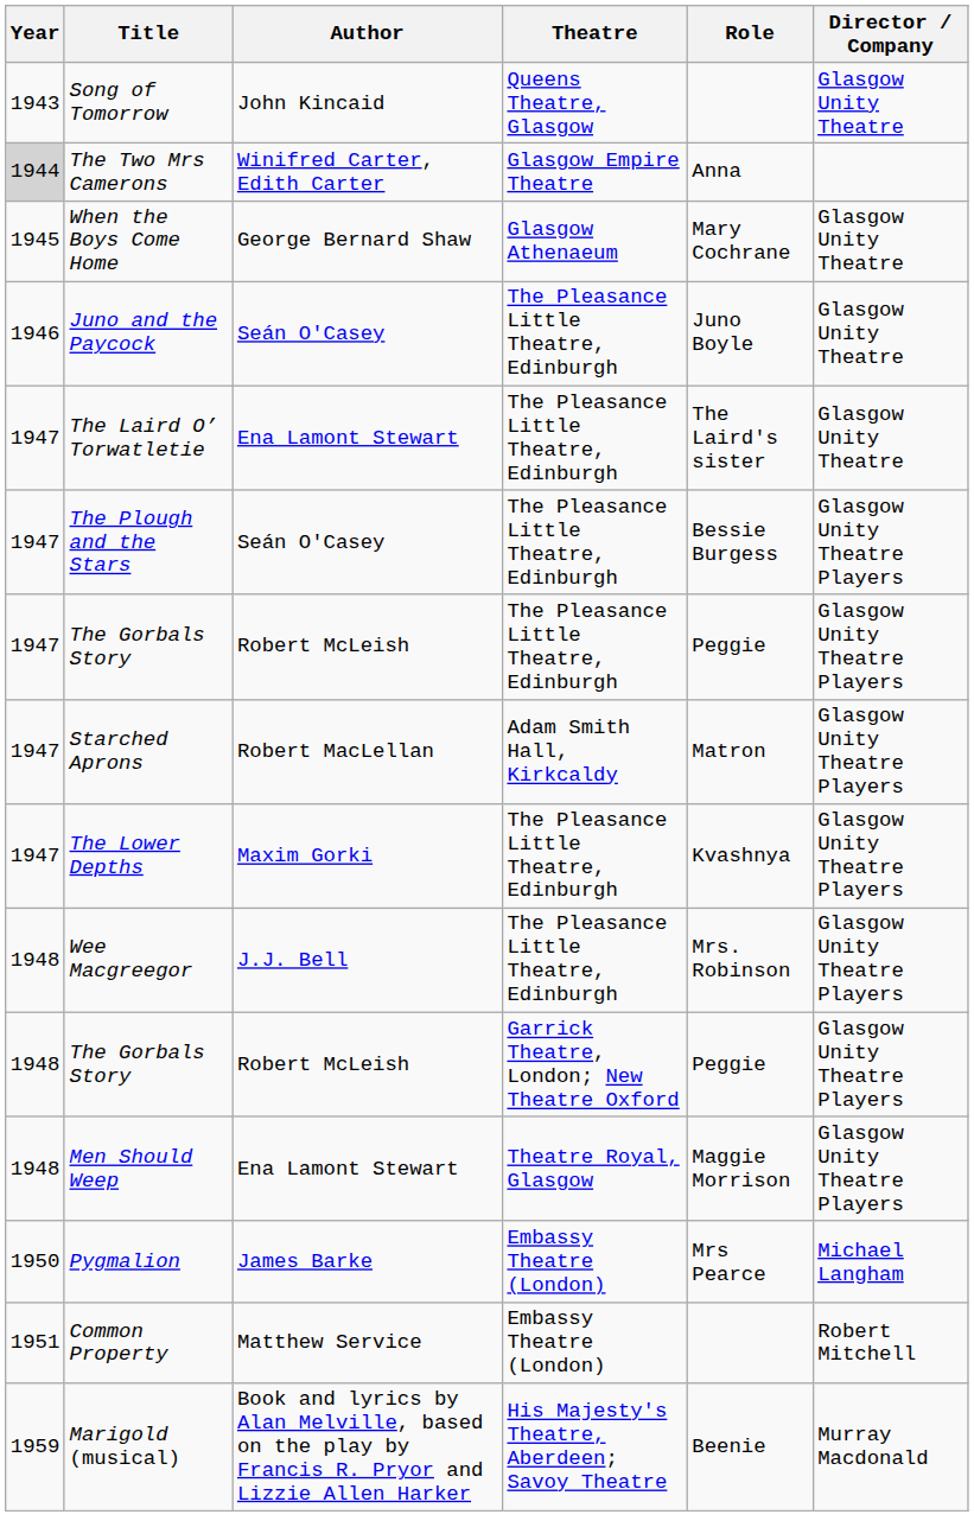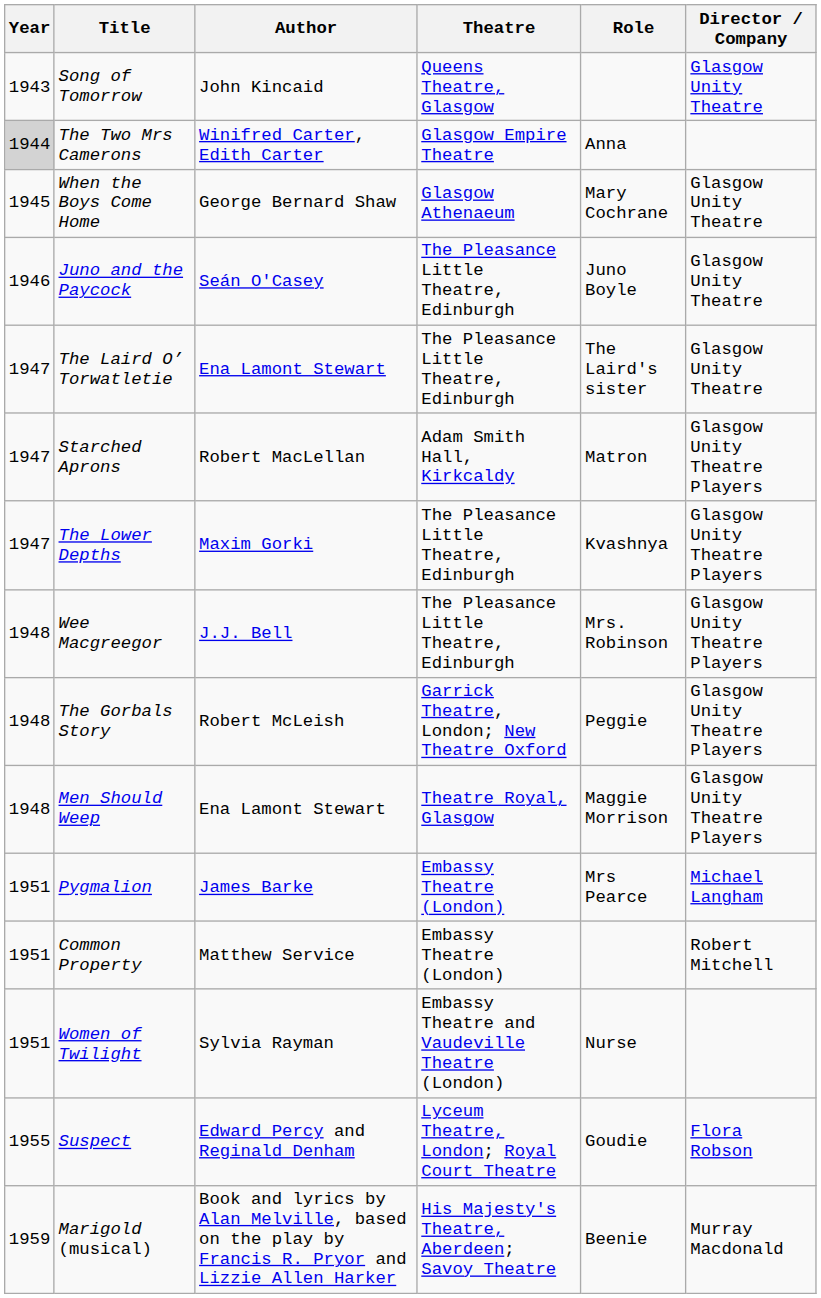- row: 1947 | The Plough and the Stars | Seán O'Casey | The Pleasance Little Theatre, Edinburgh | Bessie Burgess | Glasgow Unity Theatre Players
- row: 1947 | The Gorbals Story | Robert McLeish | The Pleasance Little Theatre, Edinburgh | Peggie | Glasgow Unity Theatre Players
Pygmalion | Year: 1950 -> 1951
+ row: 1951 | Women of Twilight | Sylvia Rayman | Embassy Theatre and Vaudeville Theatre (London) | Nurse
+ row: 1955 | Suspect | Edward Percy and Reginald Denham | Lyceum Theatre, London; Royal Court Theatre | Goudie | Flora Robson
